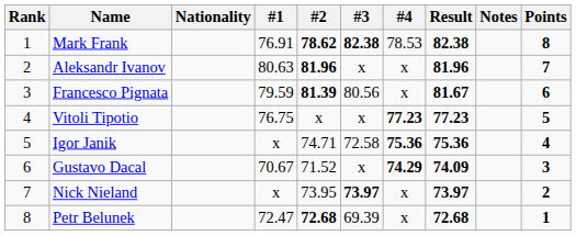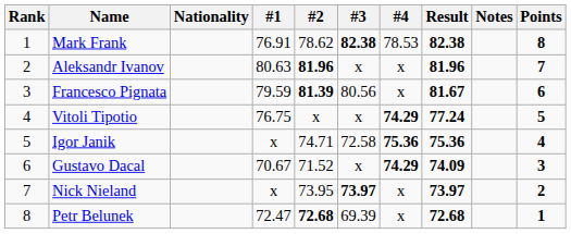Mark Frank | #2: bold -> normal
Vitoli Tipotio | #4: 77.23 -> 74.29
Vitoli Tipotio | Result: 77.23 -> 77.24
